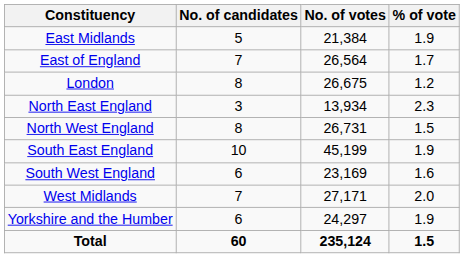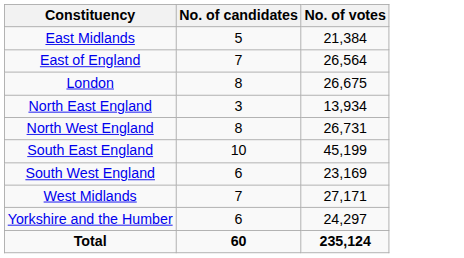- column: % of vote | 1.9 | 1.7 | 1.2 | 2.3 | 1.5 | 1.9 | 1.6 | 2.0 | 1.9 | 1.5
